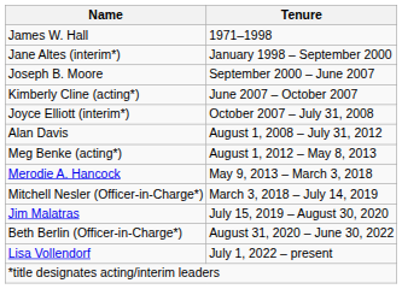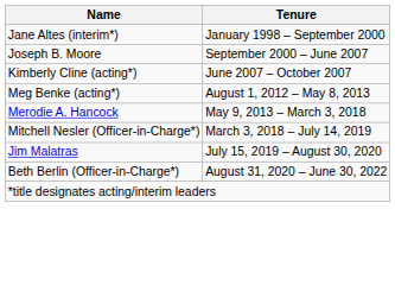- row: James W. Hall | 1971–1998
- row: Joyce Elliott (interim*) | October 2007 – July 31, 2008
- row: Alan Davis | August 1, 2008 – July 31, 2012
- row: Lisa Vollendorf | July 1, 2022 – present
